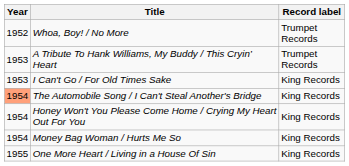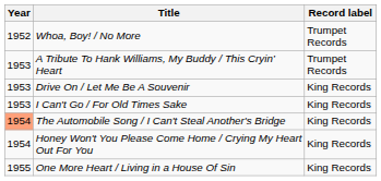+ row: 1953 | Drive On / Let Me Be A Souvenir | King Records
- row: 1954 | Money Bag Woman / Hurts Me So | King Records
